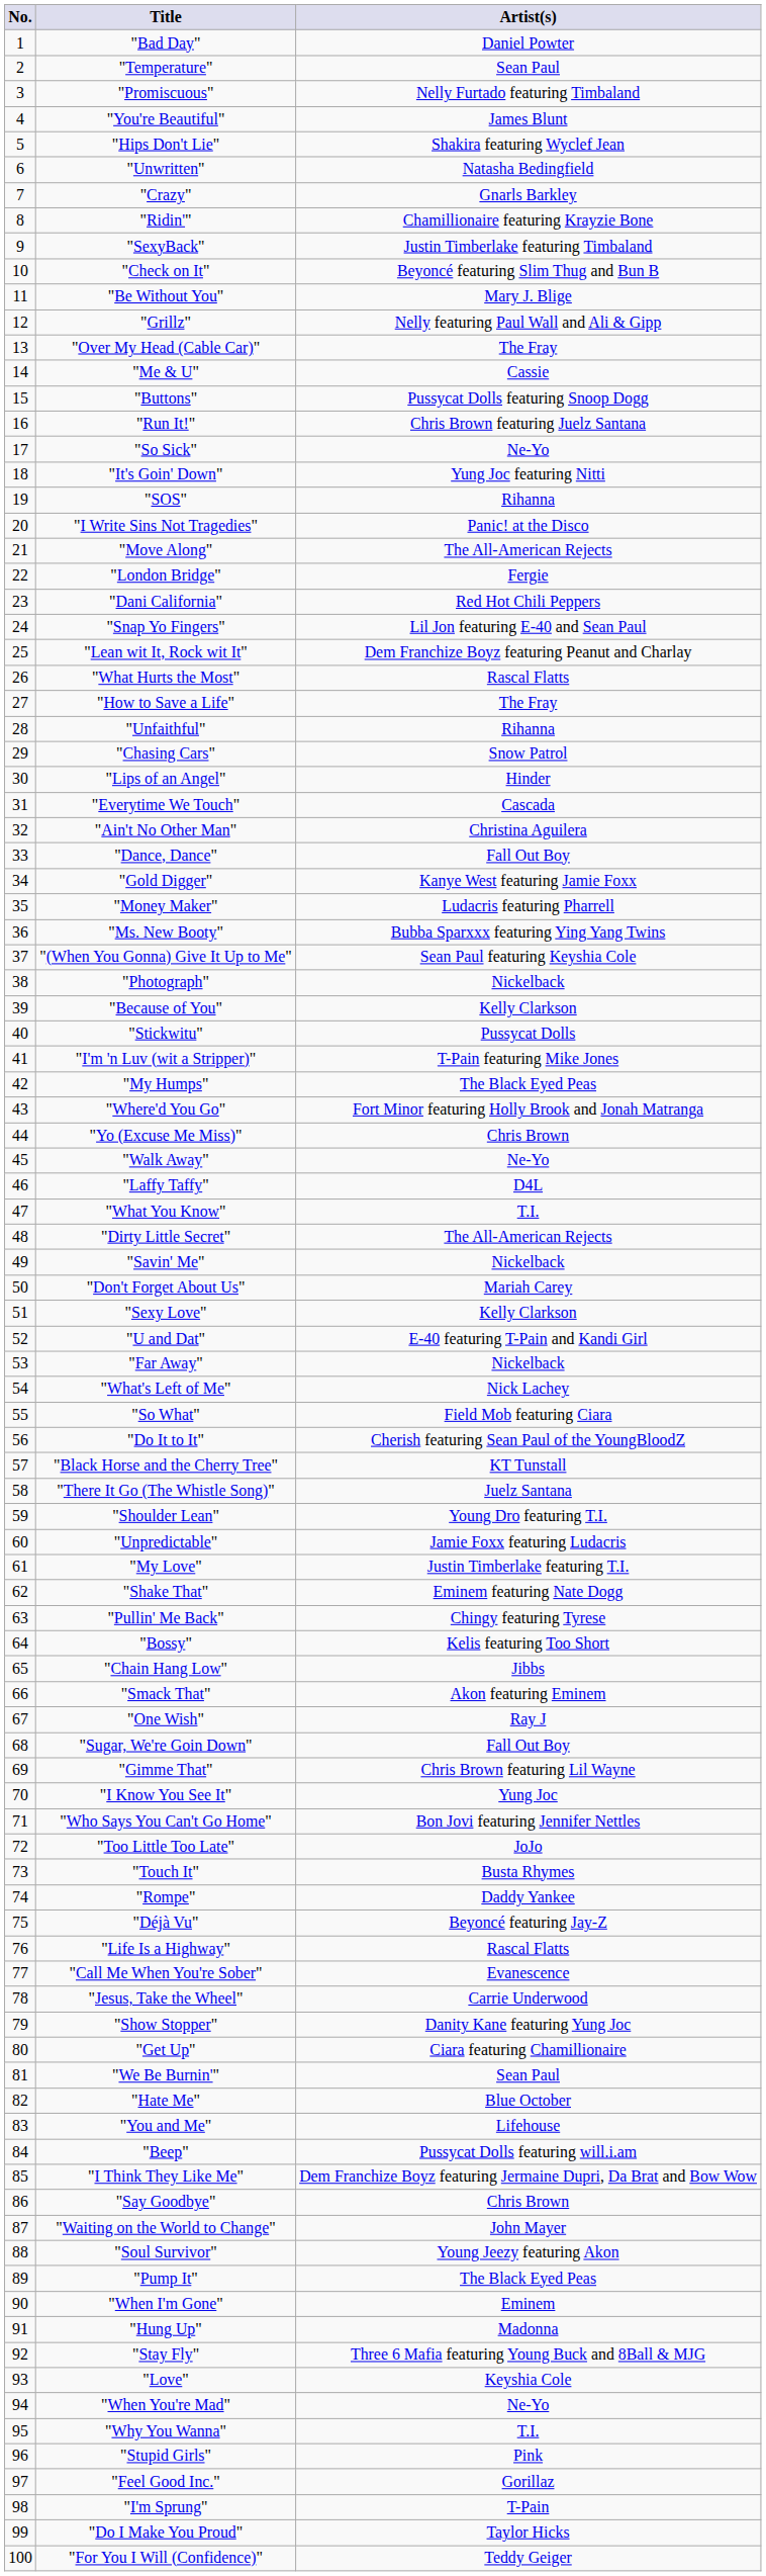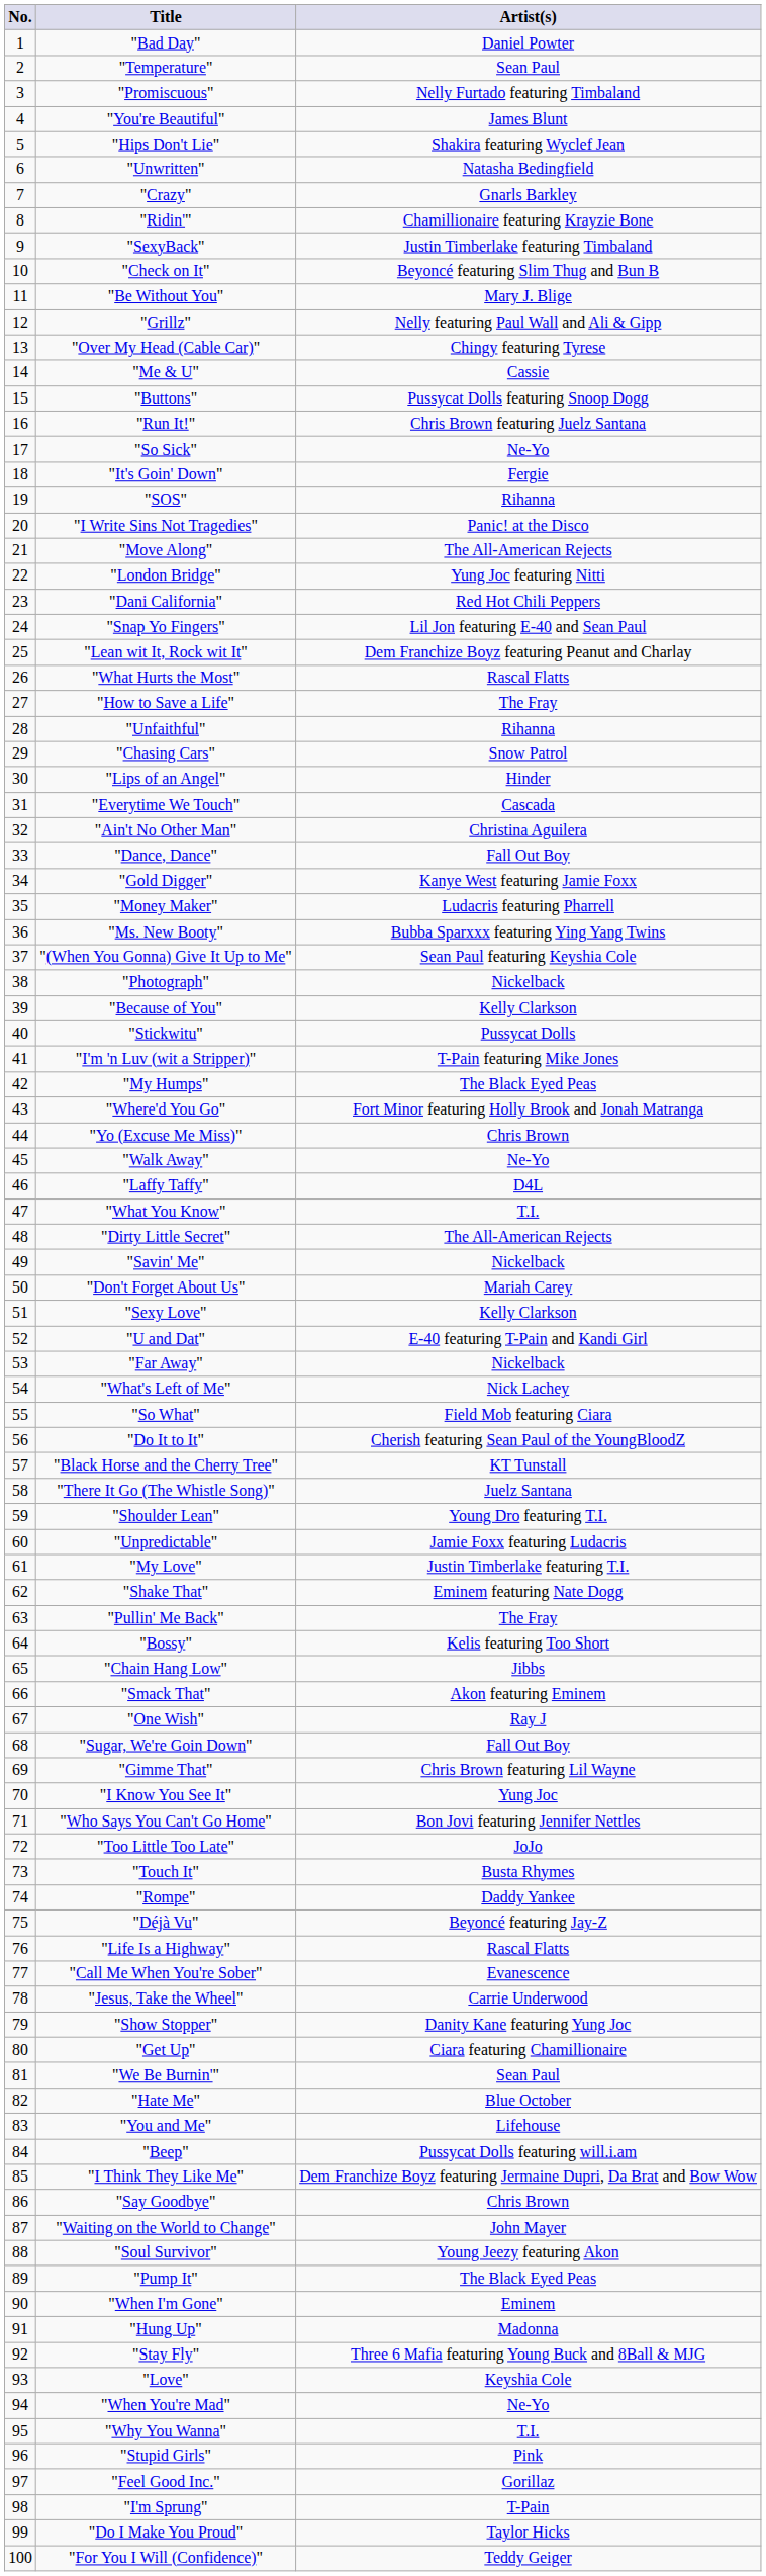"Over My Head (Cable Car)" | Artist(s): The Fray -> Chingy featuring Tyrese
"It's Goin' Down" | Artist(s): Yung Joc featuring Nitti -> Fergie
"London Bridge" | Artist(s): Fergie -> Yung Joc featuring Nitti
"Pullin' Me Back" | Artist(s): Chingy featuring Tyrese -> The Fray
